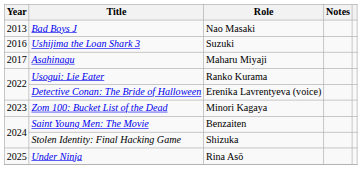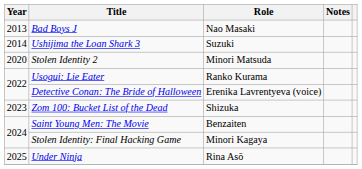Ushijima the Loan Shark 3 | Year: 2016 -> 2014
- row: 2017 | Asahinagu | Maharu Miyaji
+ row: 2020 | Stolen Identity 2 | Minori Matsuda
Zom 100: Bucket List of the Dead | Role: Minori Kagaya -> Shizuka
Stolen Identity: Final Hacking Game | Role: Shizuka -> Minori Kagaya
